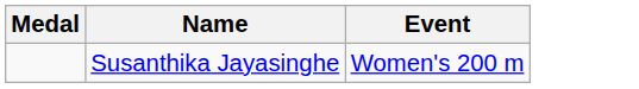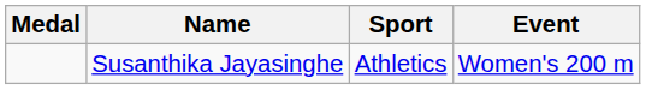+ column: Sport | Athletics
